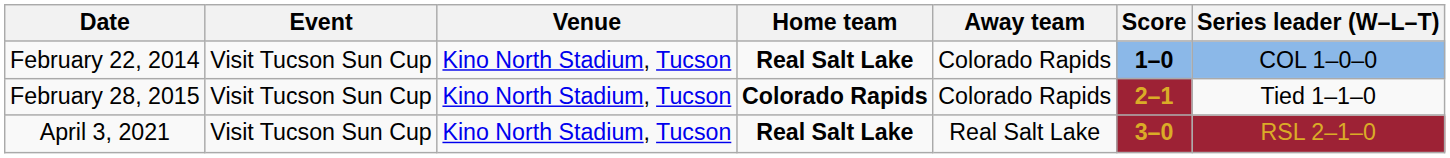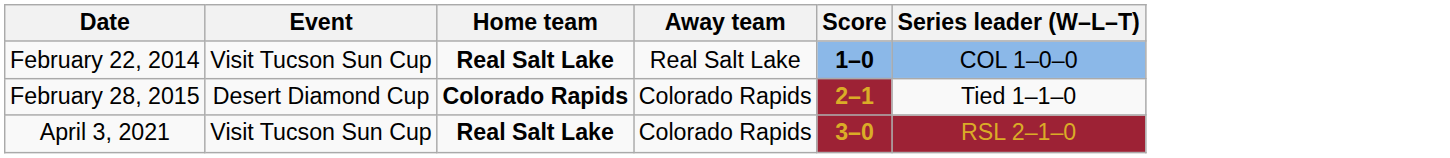- column: Venue | Kino North Stadium, Tucson | Kino North Stadium, Tucson | Kino North Stadium, Tucson
February 22, 2014 | Away team: Colorado Rapids -> Real Salt Lake
February 28, 2015 | Event: Visit Tucson Sun Cup -> Desert Diamond Cup
April 3, 2021 | Away team: Real Salt Lake -> Colorado Rapids
